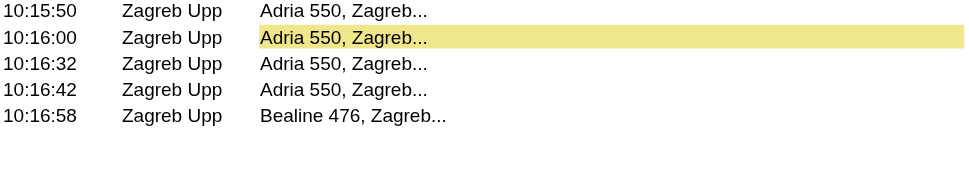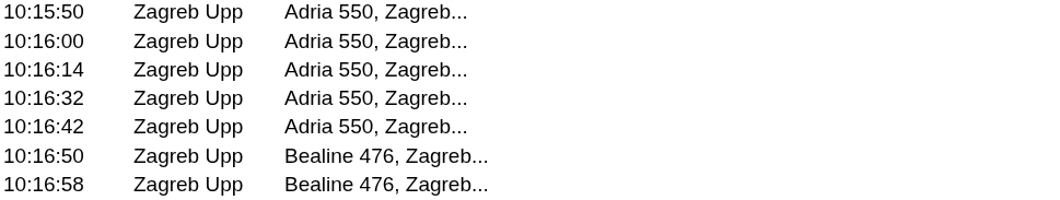10:16:00 | column 3: khaki background -> no background
+ row: 10:16:14 | Zagreb Upp | Adria 550, Zagreb...
+ row: 10:16:50 | Zagreb Upp | Bealine 476, Zagreb...
